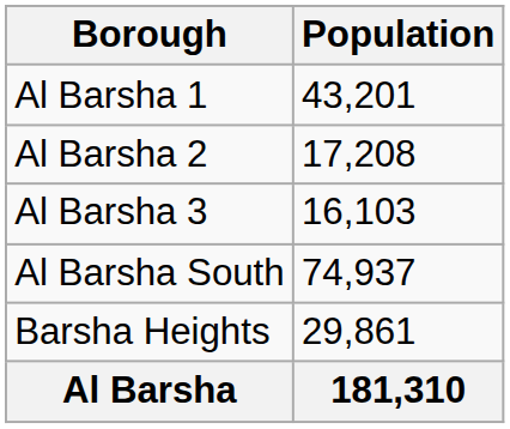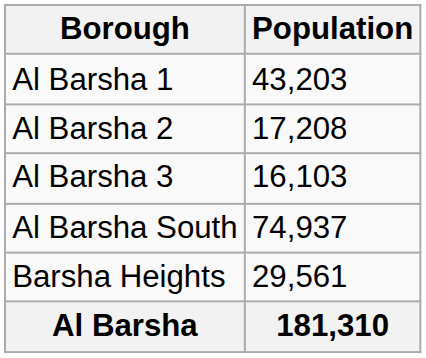Al Barsha 1 | Population: 43,201 -> 43,203
Barsha Heights | Population: 29,861 -> 29,561
